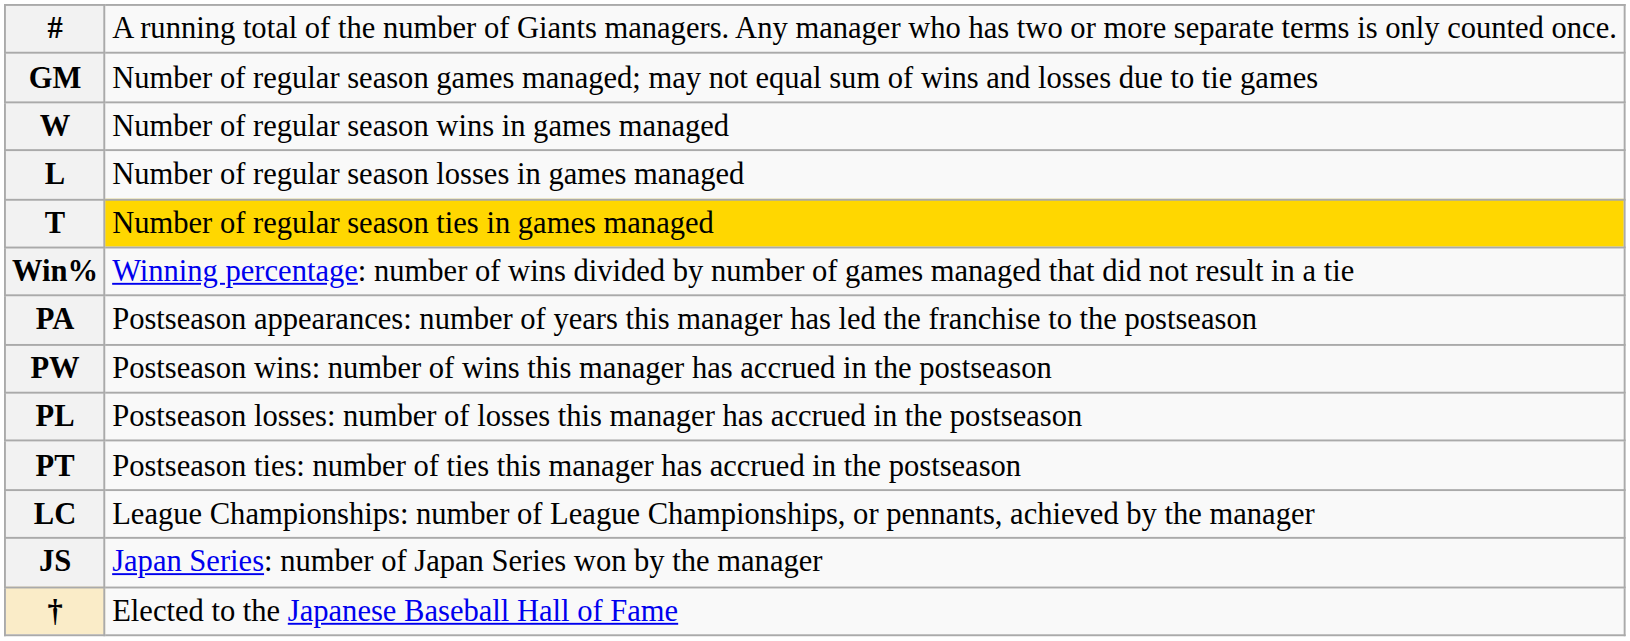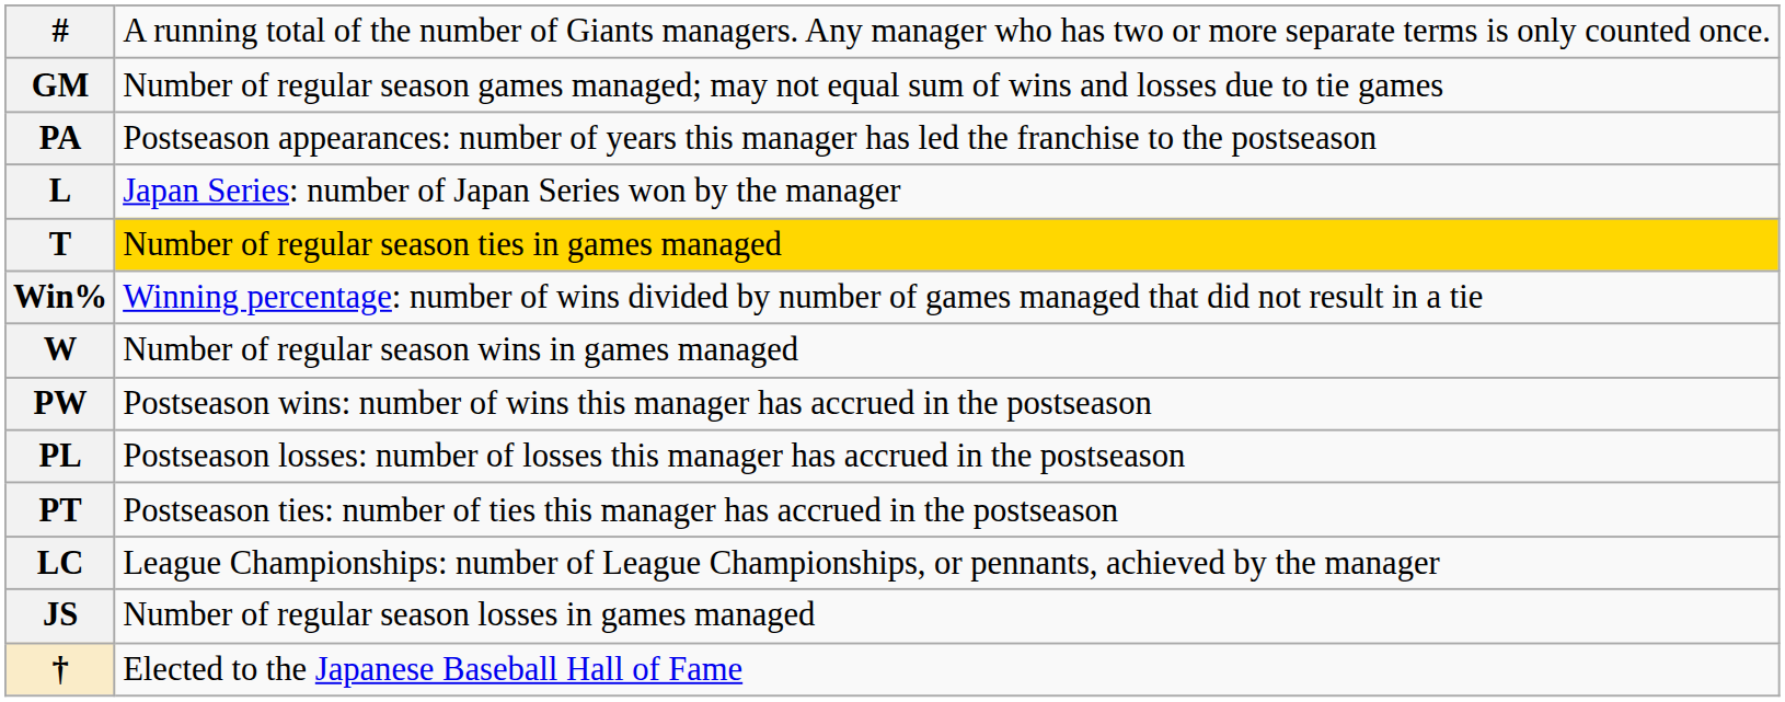rows swapped: W <-> PA
L | column 2: Number of regular season losses in games managed -> Japan Series: number of Japan Series won by the manager
JS | column 2: Japan Series: number of Japan Series won by the manager -> Number of regular season losses in games managed
